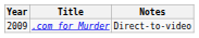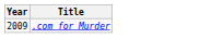- column: Notes | Direct-to-video
